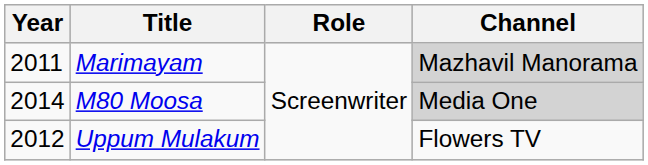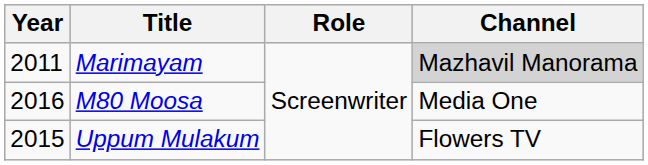M80 Moosa | Year: 2014 -> 2016
M80 Moosa | Channel: lightgrey background -> no background
Uppum Mulakum | Year: 2012 -> 2015
